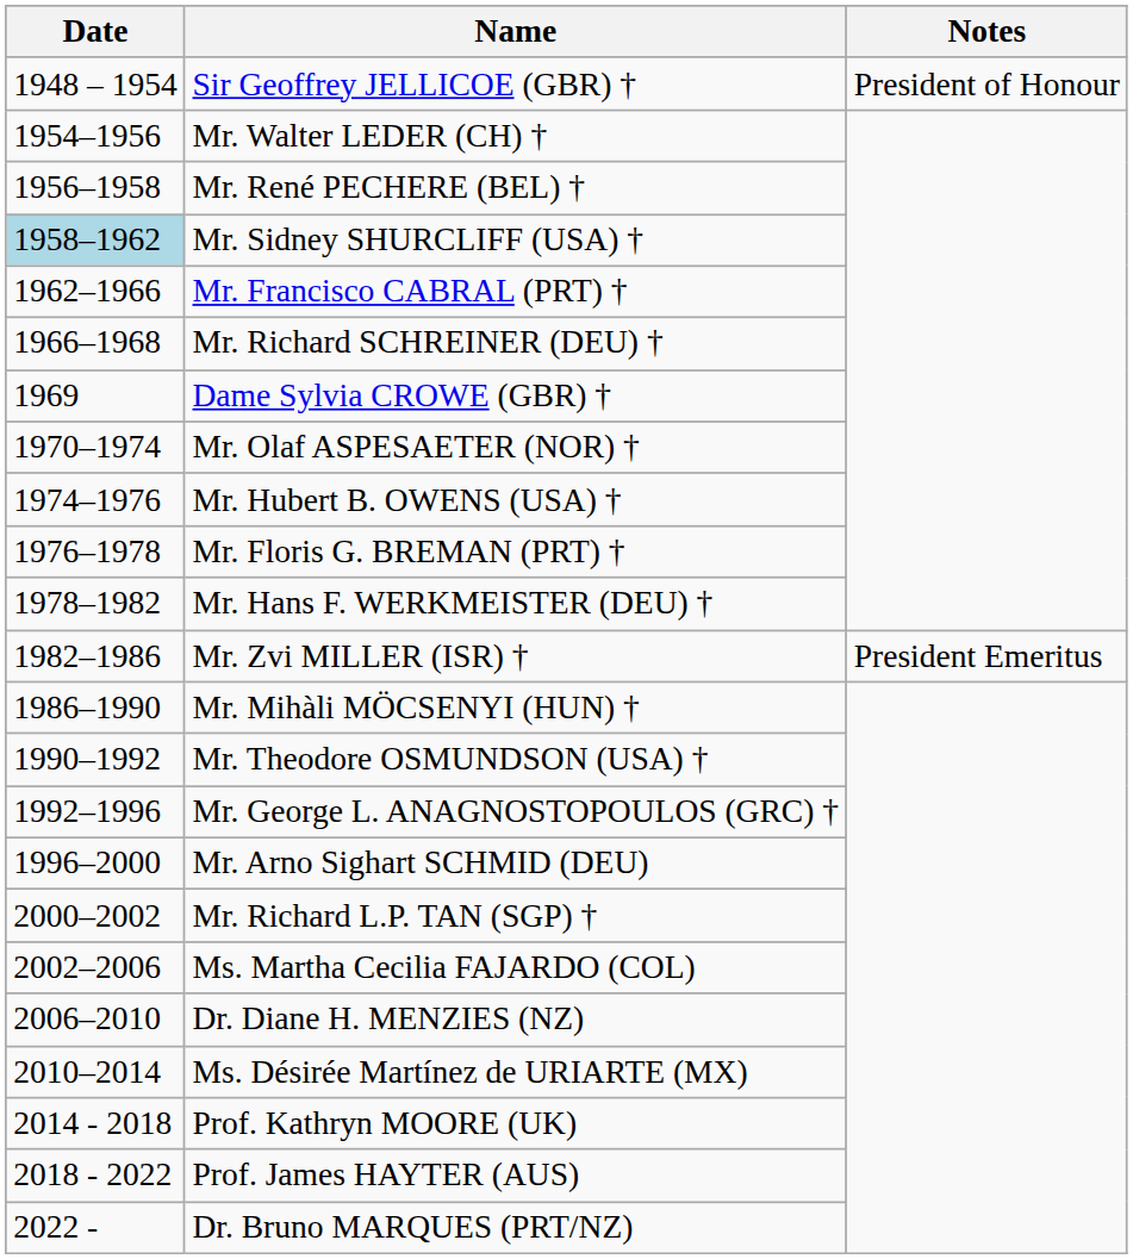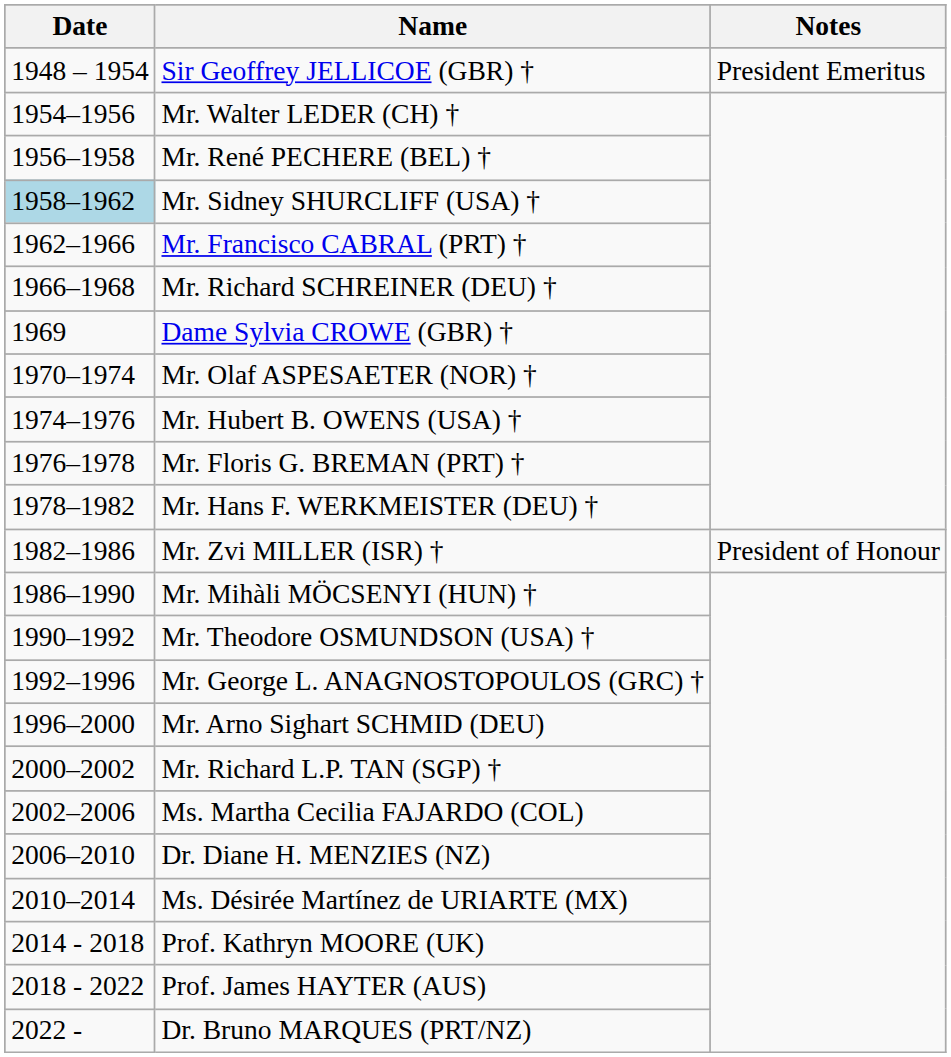Sir Geoffrey JELLICOE (GBR) † | Notes: President of Honour -> President Emeritus
Mr. Zvi MILLER (ISR) † | Notes: President Emeritus -> President of Honour
